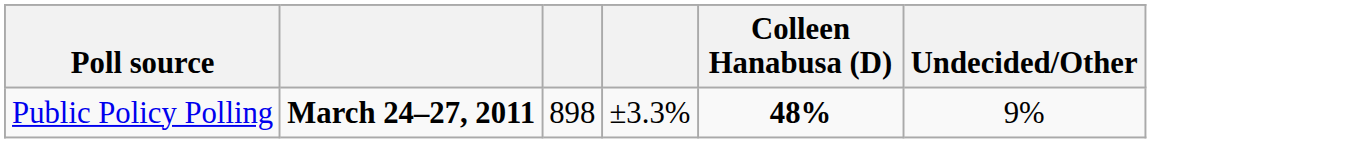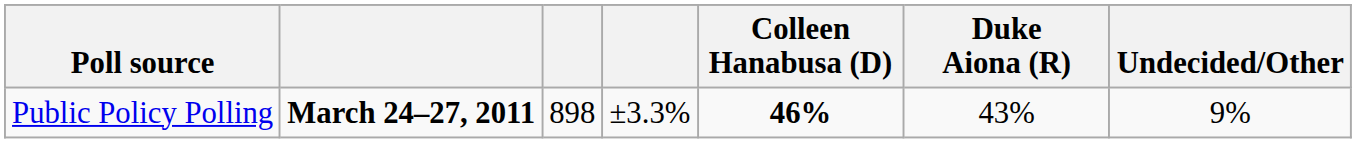+ column: Duke Aiona (R) | 43%
Public Policy Polling | Colleen Hanabusa (D): 48% -> 46%
